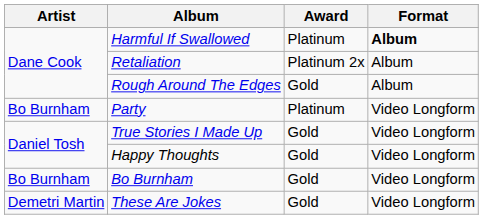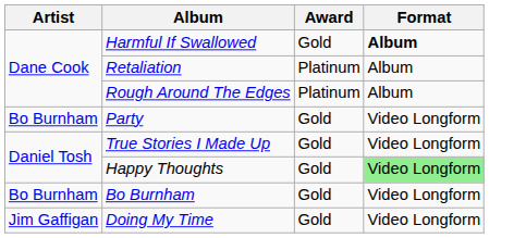Harmful If Swallowed | Award: Platinum -> Gold
Retaliation | Award: Platinum 2x -> Platinum
Rough Around The Edges | Award: Gold -> Platinum
Party | Award: Platinum -> Gold
Happy Thoughts | Format: no background -> lightgreen background
- row: Demetri Martin | These Are Jokes | Gold | Video Longform
+ row: Jim Gaffigan | Doing My Time | Gold | Video Longform
